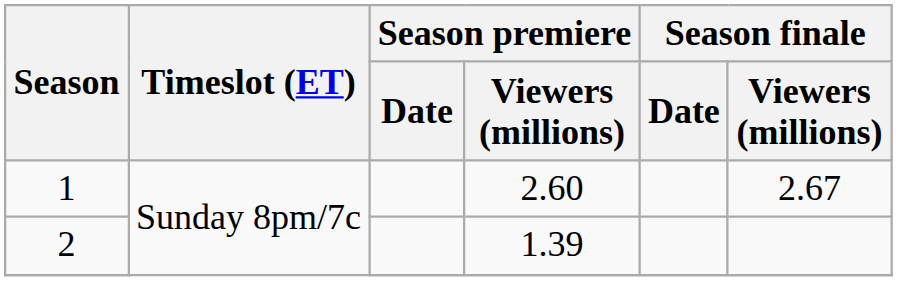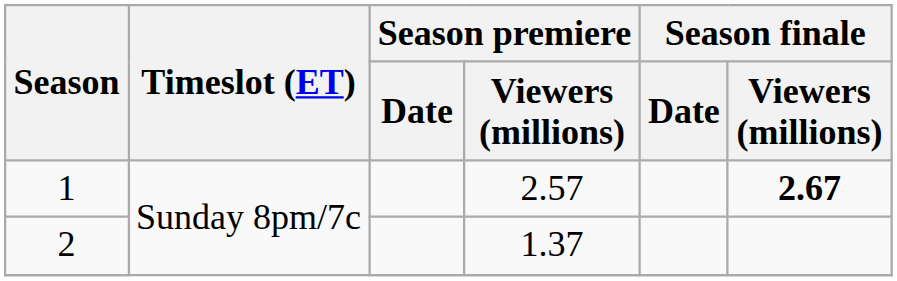1 | Season premiere / Viewers (millions): 2.60 -> 2.57
1 | Season finale / Viewers (millions): normal -> bold
2 | Season premiere / Viewers (millions): 1.39 -> 1.37
